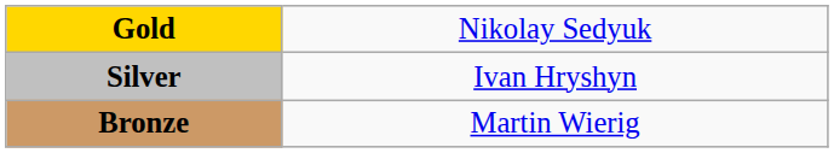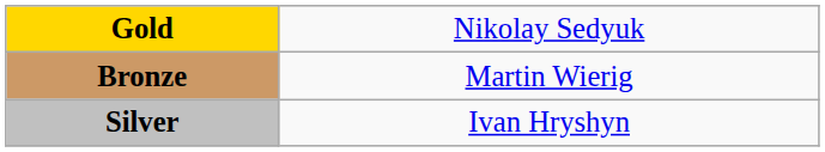rows swapped: Silver <-> Bronze
